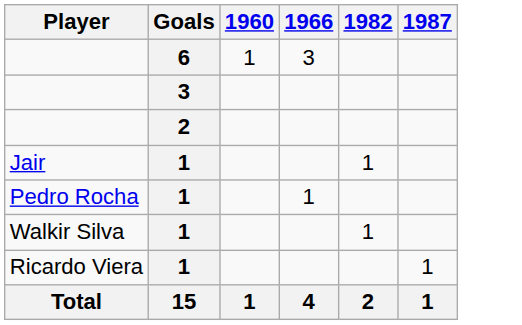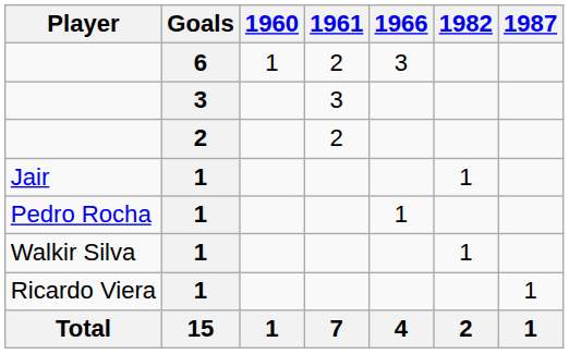+ column: 1961 | 2 | 3 | 2 | 7
